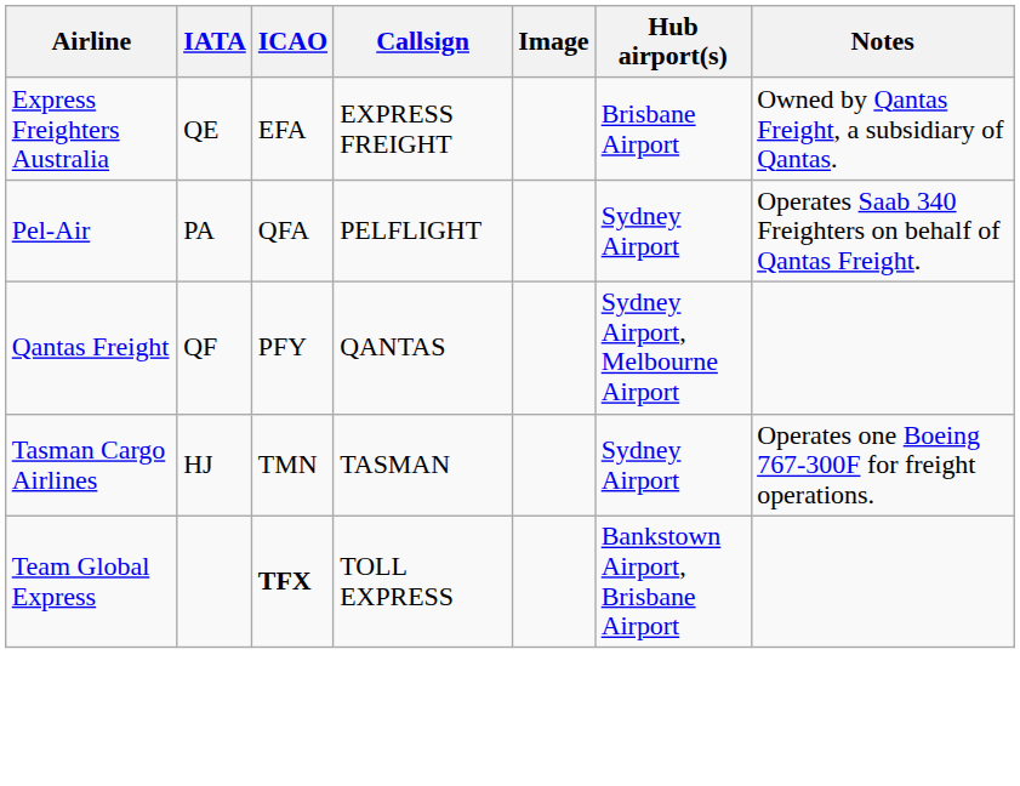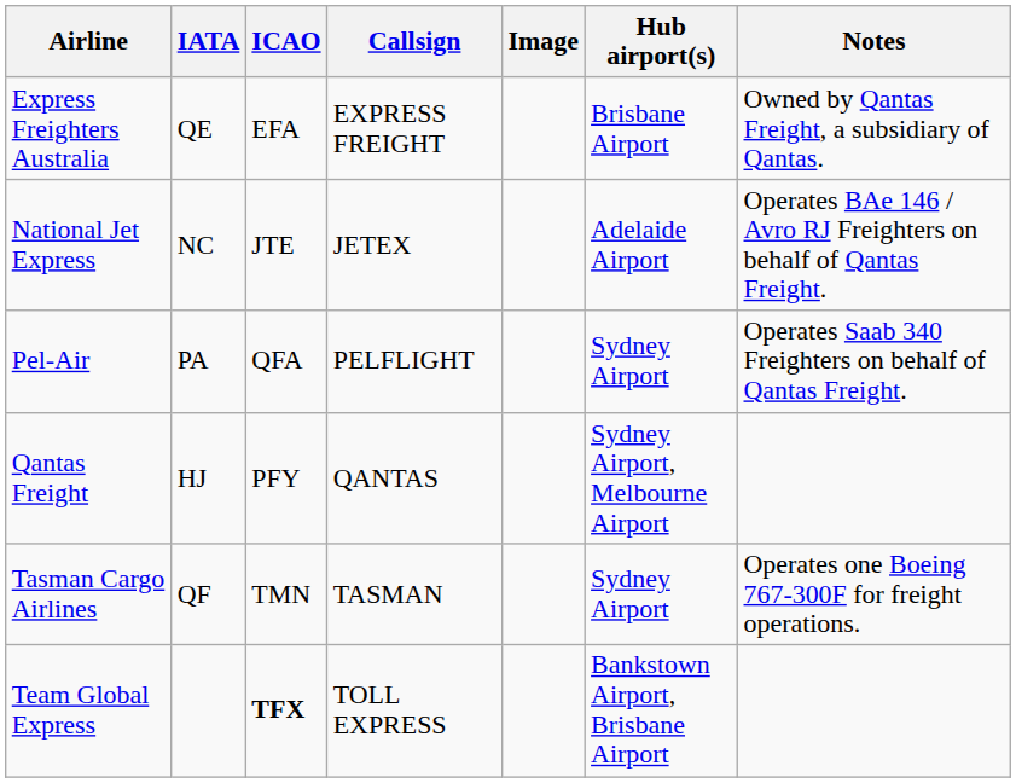+ row: National Jet Express | NC | JTE | JETEX | Adelaide Airport | Operates BAe 146 / Avro RJ Freighters on behalf of Qantas Freight.
Qantas Freight | IATA: QF -> HJ
Tasman Cargo Airlines | IATA: HJ -> QF
